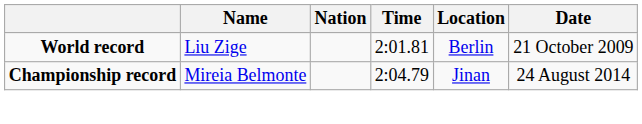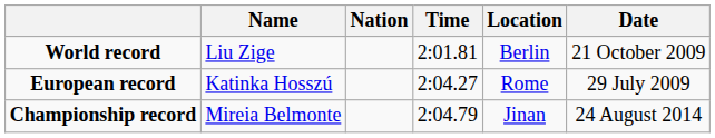+ row: European record | Katinka Hosszú | 2:04.27 | Rome | 29 July 2009
